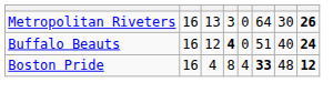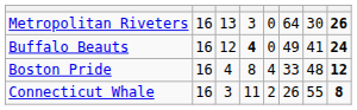Buffalo Beauts | column 6: 51 -> 49
Buffalo Beauts | column 7: 40 -> 41
Boston Pride | column 6: bold -> normal
+ row: Connecticut Whale | 16 | 3 | 11 | 2 | 26 | 55 | 8
